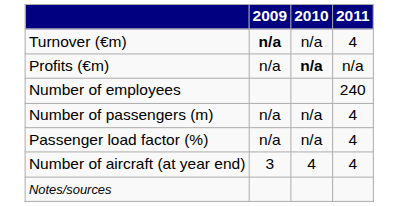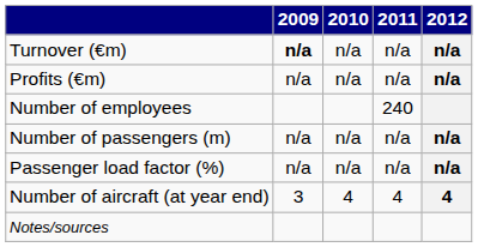+ column: 2012 | n/a | n/a | n/a | n/a | 4
Turnover (€m) | 2011: 4 -> n/a
Profits (€m) | 2010: bold -> normal
Number of passengers (m) | 2011: 4 -> n/a
Passenger load factor (%) | 2011: 4 -> n/a
